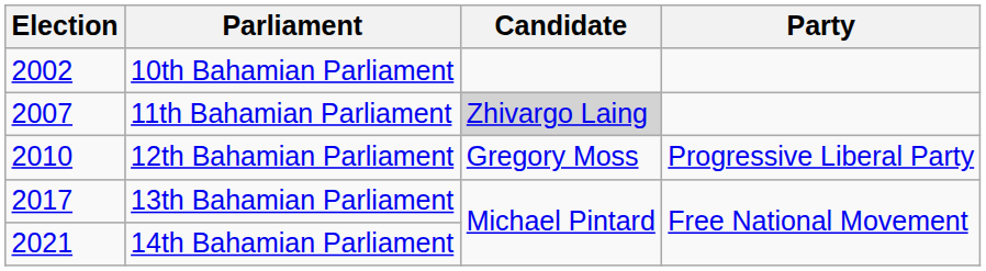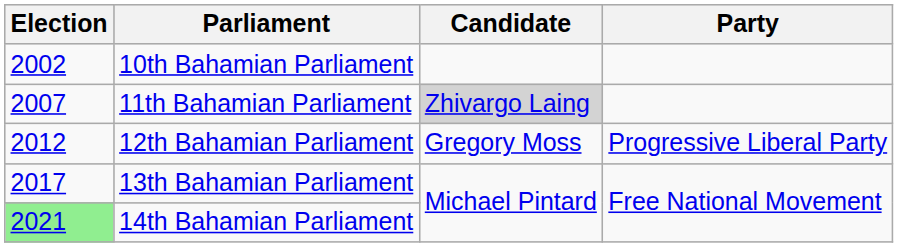12th Bahamian Parliament | Election: 2010 -> 2012
14th Bahamian Parliament | Election: no background -> lightgreen background
